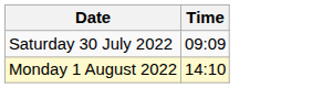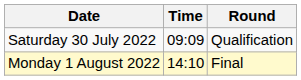+ column: Round | Qualification | Final
